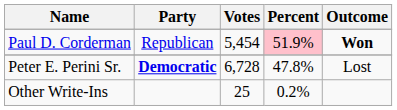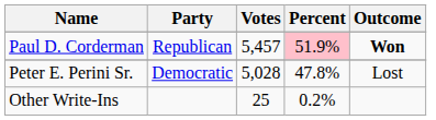Paul D. Corderman | Votes: 5,454 -> 5,457
Peter E. Perini Sr. | Party: bold -> normal
Peter E. Perini Sr. | Votes: 6,728 -> 5,028
